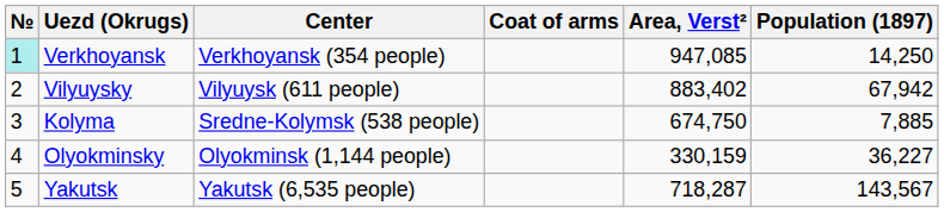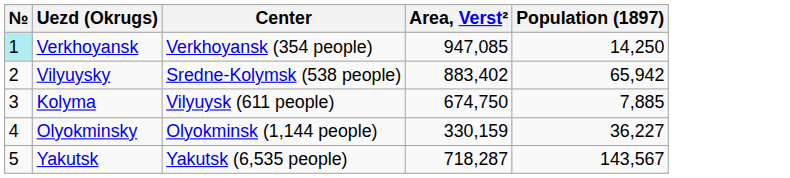- column: Coat of arms
Vilyuysky | Center: Vilyuysk (611 people) -> Sredne-Kolymsk (538 people)
Vilyuysky | Population (1897): 67,942 -> 65,942
Kolyma | Center: Sredne-Kolymsk (538 people) -> Vilyuysk (611 people)
